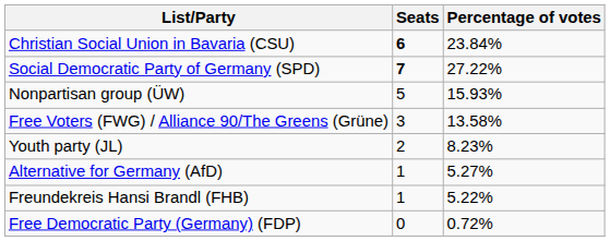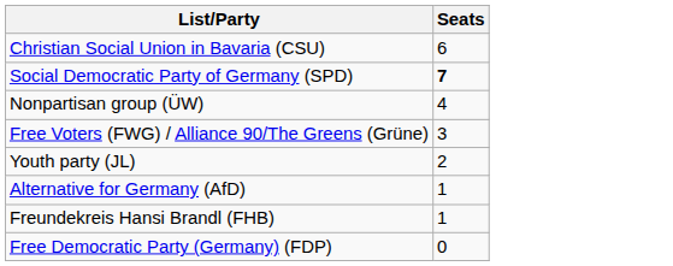- column: Percentage of votes | 23.84% | 27.22% | 15.93% | 13.58% | 8.23% | 5.27% | 5.22% | 0.72%
Christian Social Union in Bavaria (CSU) | Seats: bold -> normal
Nonpartisan group (ÜW) | Seats: 5 -> 4
